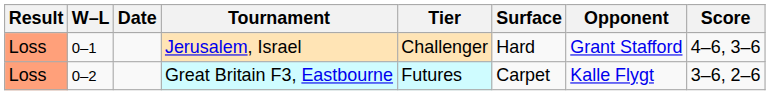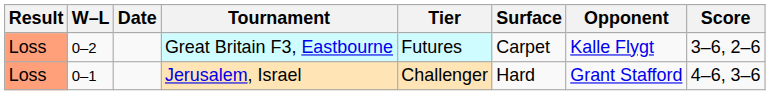rows swapped: Jerusalem, Israel <-> Great Britain F3, Eastbourne
